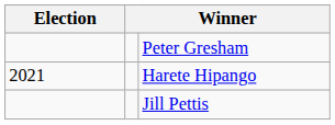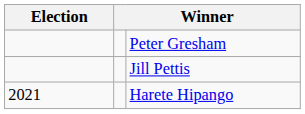rows swapped: Jill Pettis <-> Harete Hipango
